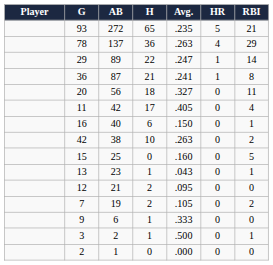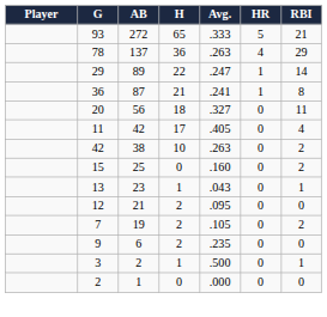93 | Avg.: .235 -> .333
- row: 16 | 40 | 6 | .150 | 0 | 1
15 | RBI: 5 -> 2
9 | H: 1 -> 2
9 | Avg.: .333 -> .235
